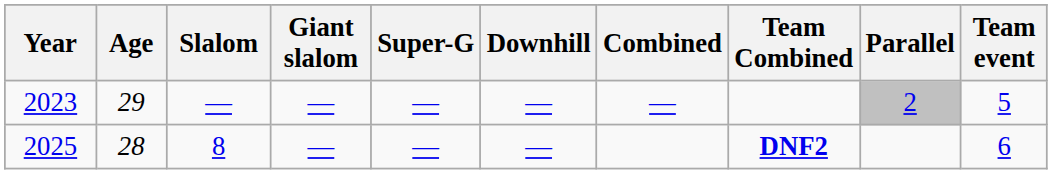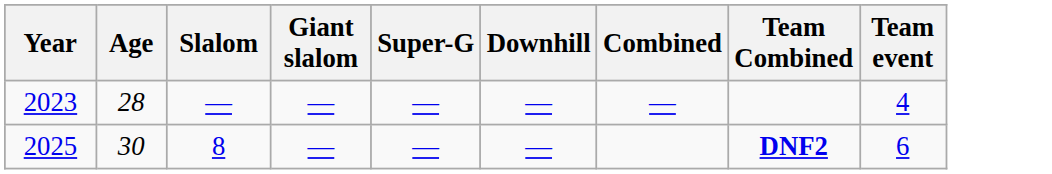- column: Parallel | 2
2023 | Age: 29 -> 28
2023 | Team event: 5 -> 4
2025 | Age: 28 -> 30
